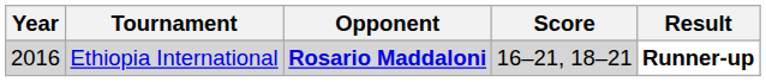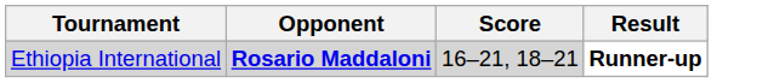- column: Year | 2016
